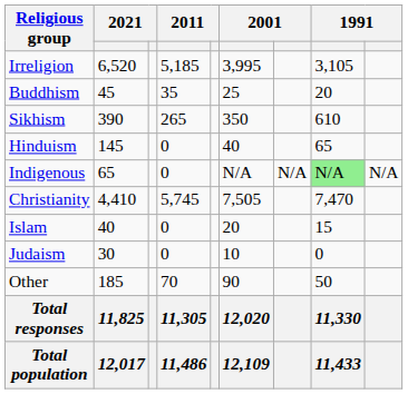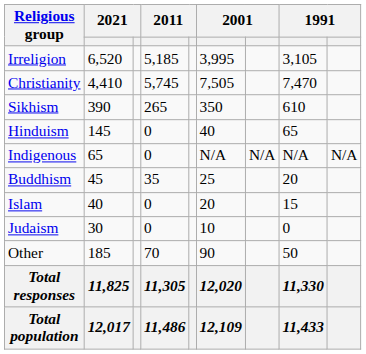rows swapped: Christianity <-> Buddhism
Indigenous | column 8: lightgreen background -> no background
